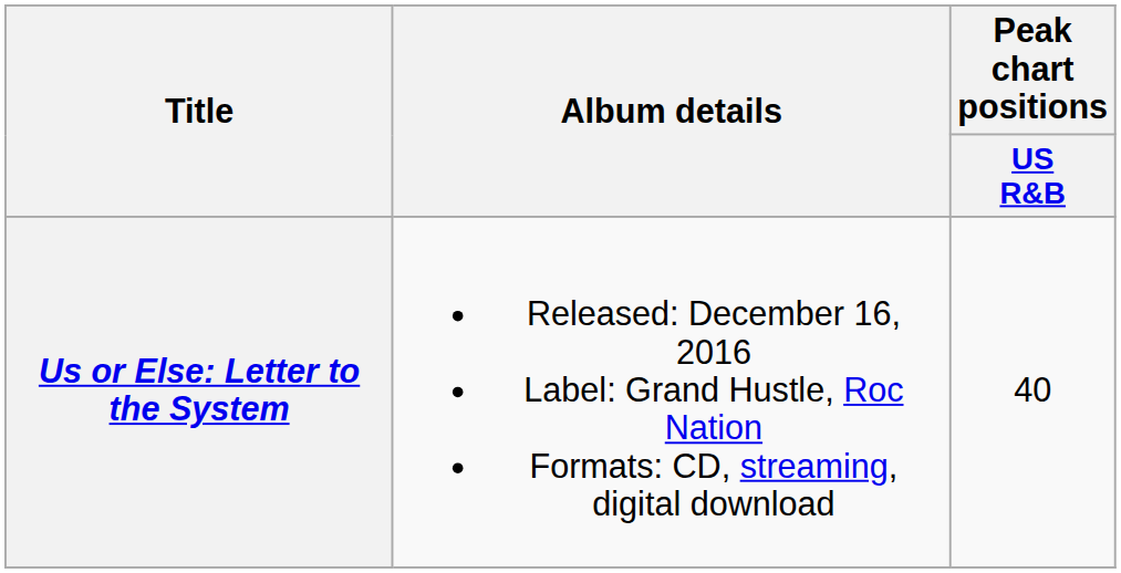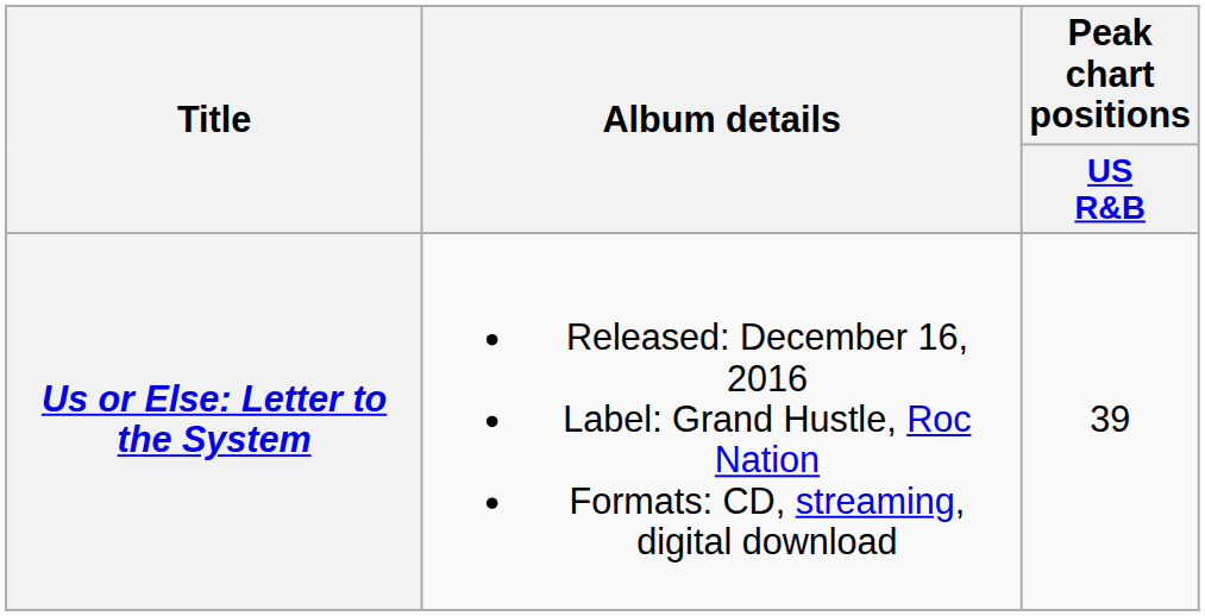Us or Else: Letter to the System | Peak chart positions / US R&B: 40 -> 39
